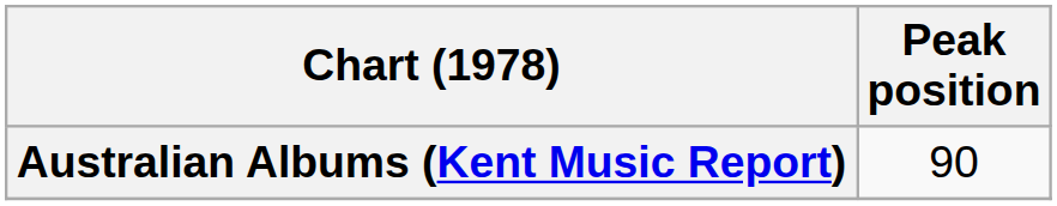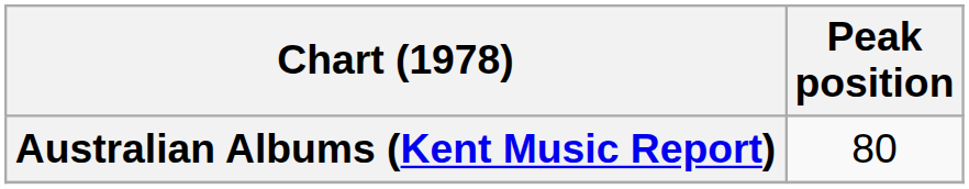Australian Albums (Kent Music Report) | Peak position: 90 -> 80
